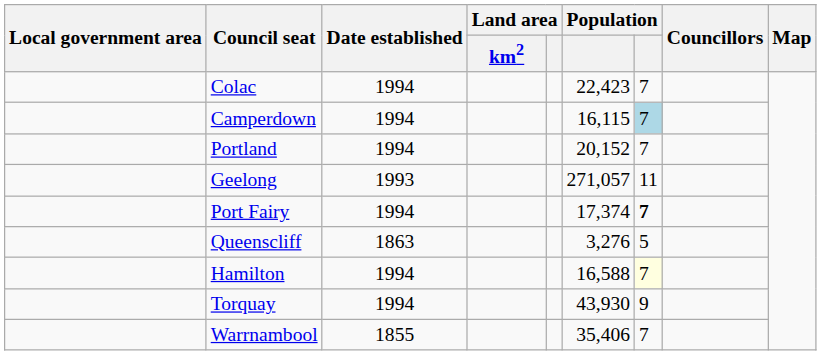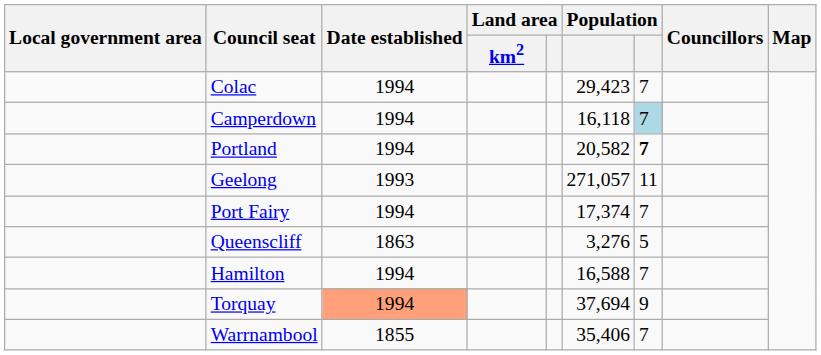Colac | column 6: 22,423 -> 29,423
Camperdown | column 6: 16,115 -> 16,118
Portland | column 6: 20,152 -> 20,582
Portland | column 7: normal -> bold
Port Fairy | column 7: bold -> normal
Hamilton | column 7: lightyellow background -> no background
Torquay | Date established: no background -> lightsalmon background
Torquay | column 6: 43,930 -> 37,694
